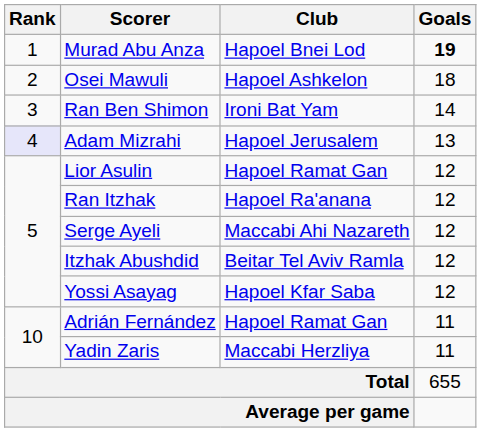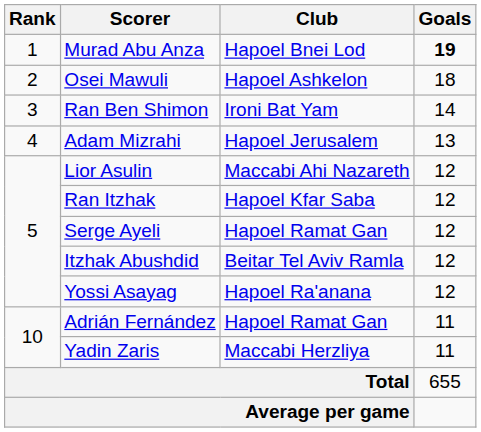Adam Mizrahi | Rank: lavender background -> no background
Lior Asulin | Club: Hapoel Ramat Gan -> Maccabi Ahi Nazareth
Ran Itzhak | Club: Hapoel Ra'anana -> Hapoel Kfar Saba
Serge Ayeli | Club: Maccabi Ahi Nazareth -> Hapoel Ramat Gan
Yossi Asayag | Club: Hapoel Kfar Saba -> Hapoel Ra'anana
